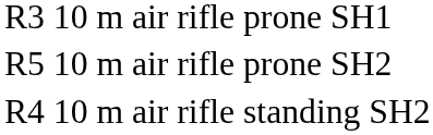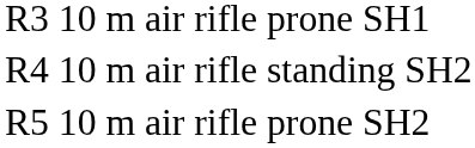rows swapped: R4 10 m air rifle standing SH2 <-> R5 10 m air rifle prone SH2
